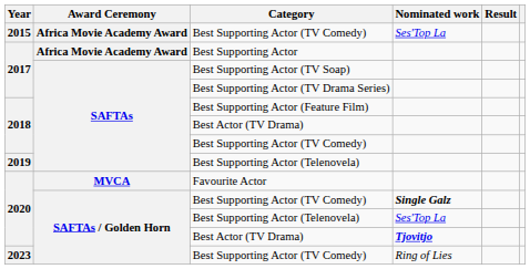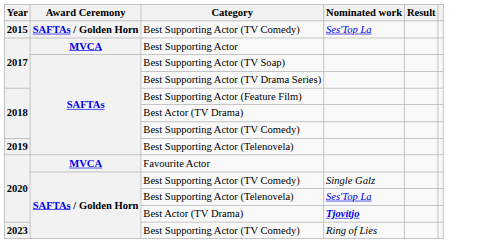2015 / Best Supporting Actor (TV Comedy) | Award Ceremony: Africa Movie Academy Award -> SAFTAs / Golden Horn
Best Supporting Actor | Award Ceremony: Africa Movie Academy Award -> MVCA
2020 / Best Supporting Actor (TV Comedy) | Nominated work: bold -> normal
